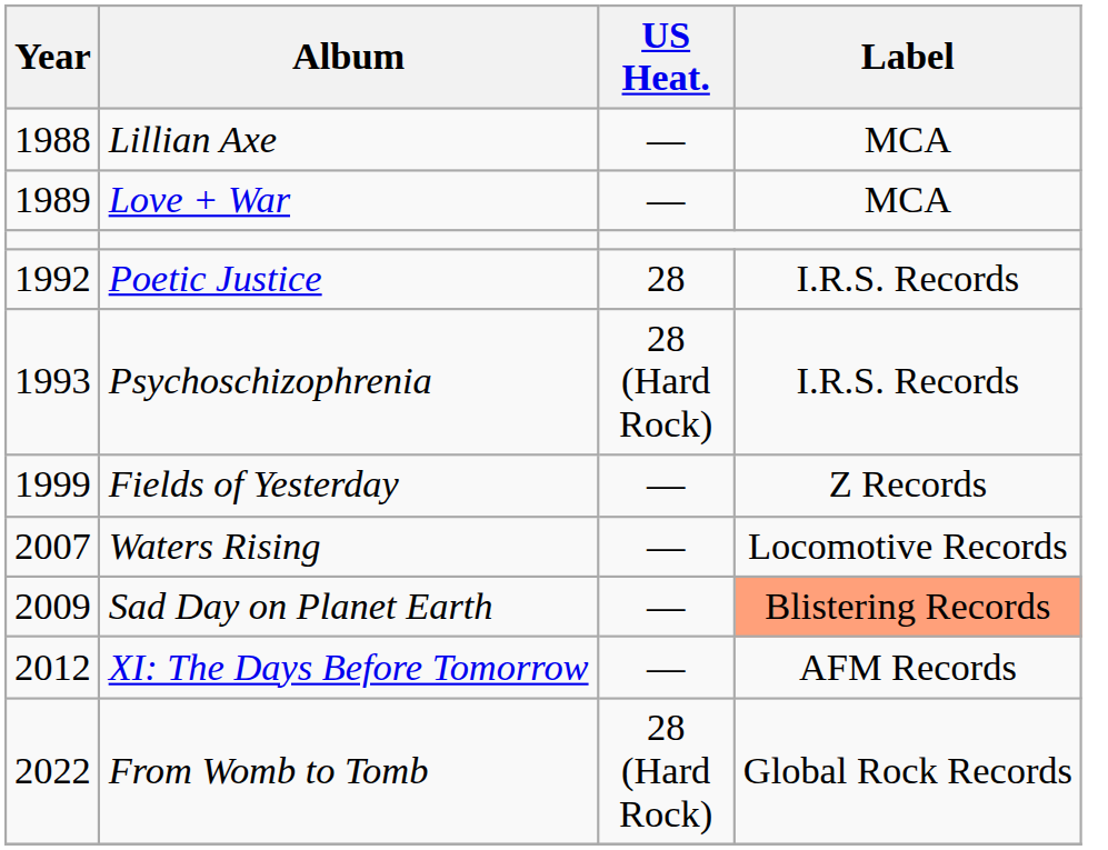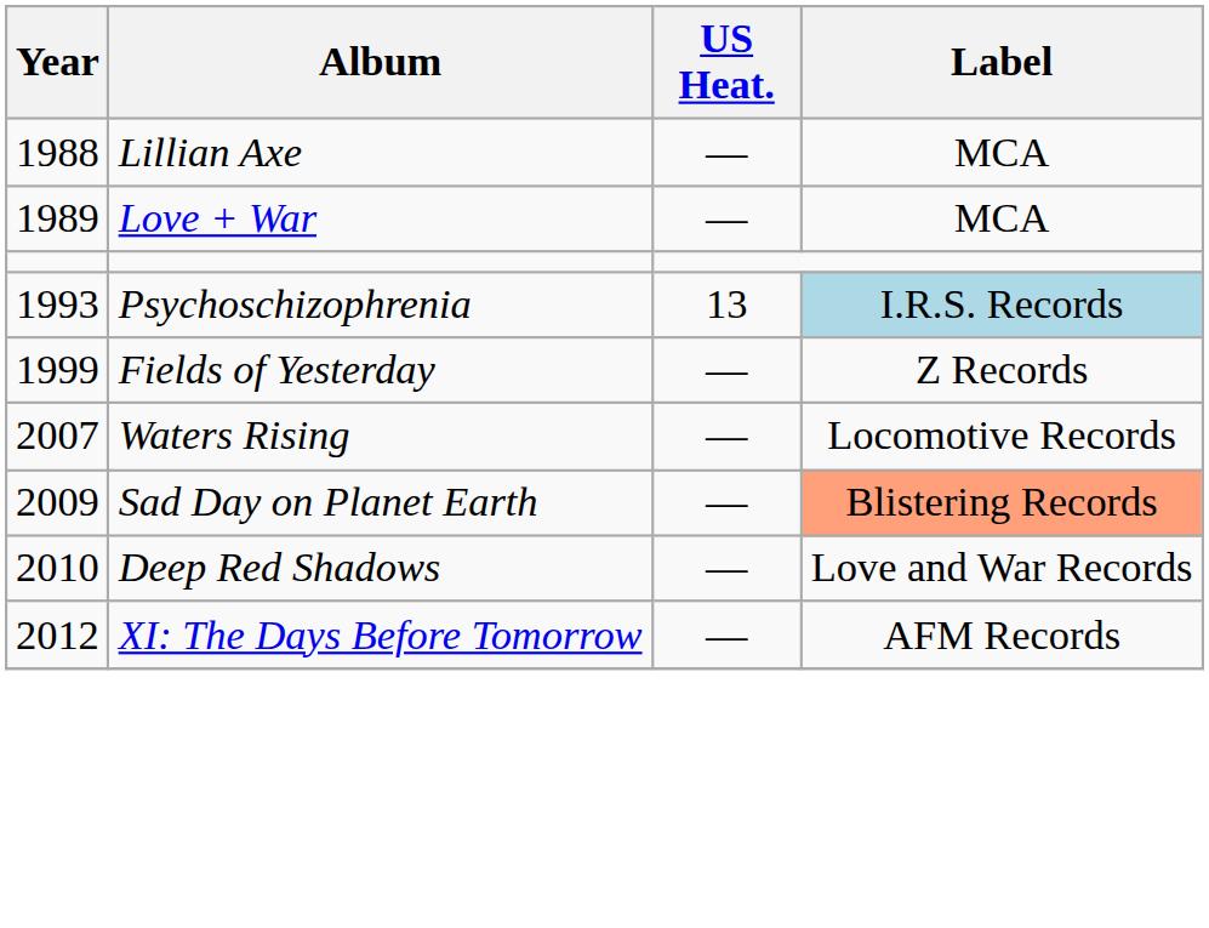- row: 1992 | Poetic Justice | 28 | I.R.S. Records
Psychoschizophrenia | US Heat.: 28 (Hard Rock) -> 13
Psychoschizophrenia | Label: no background -> lightblue background
+ row: 2010 | Deep Red Shadows | — | Love and War Records
- row: 2022 | From Womb to Tomb | 28 (Hard Rock) | Global Rock Records
